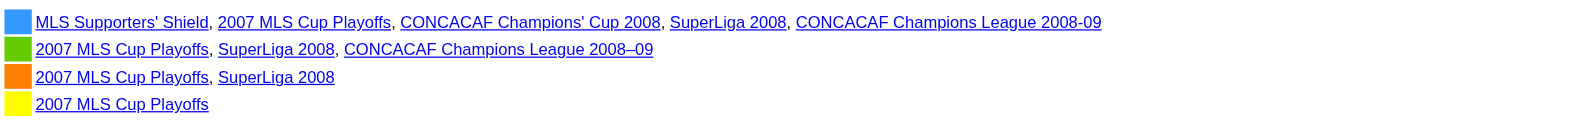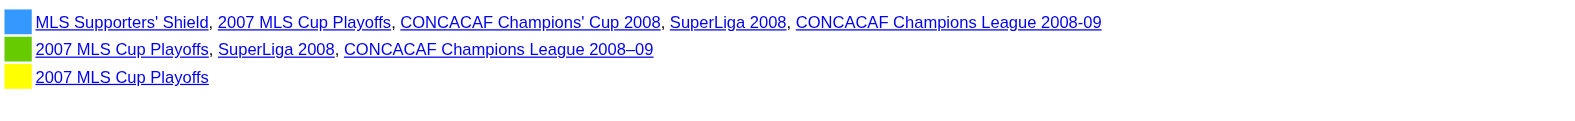- row: 2007 MLS Cup Playoffs, SuperLiga 2008
